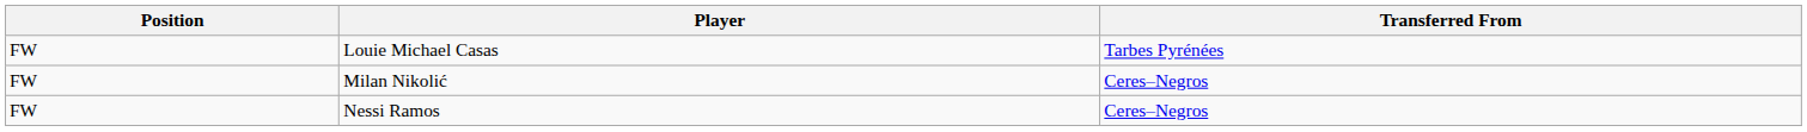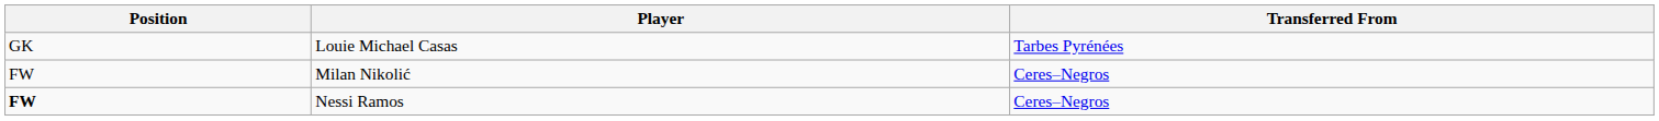Louie Michael Casas | Position: FW -> GK
Nessi Ramos | Position: normal -> bold
